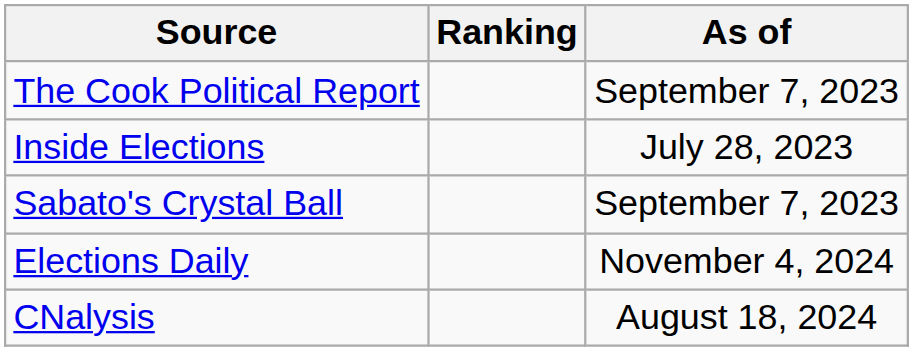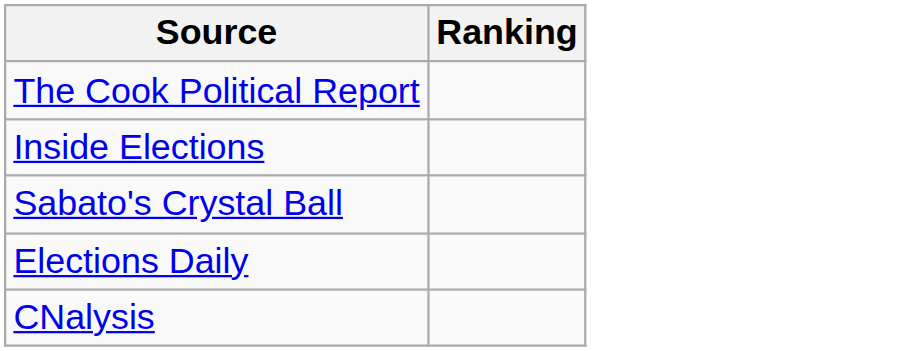- column: As of | September 7, 2023 | July 28, 2023 | September 7, 2023 | November 4, 2024 | August 18, 2024
